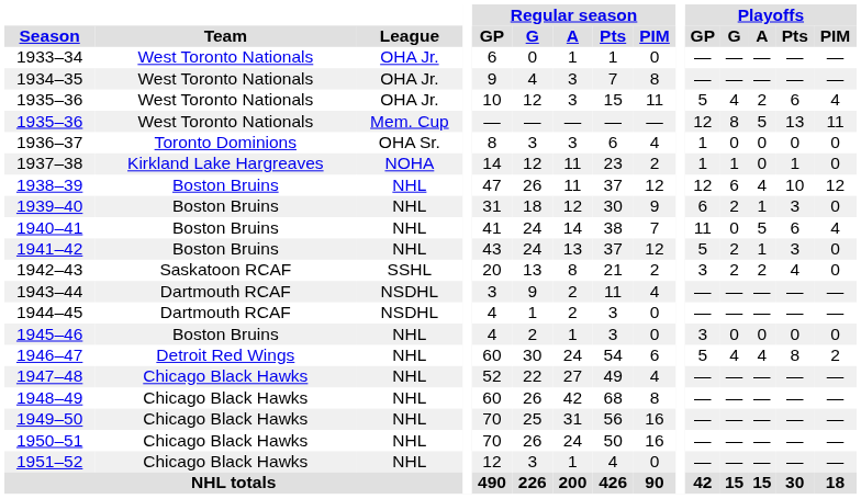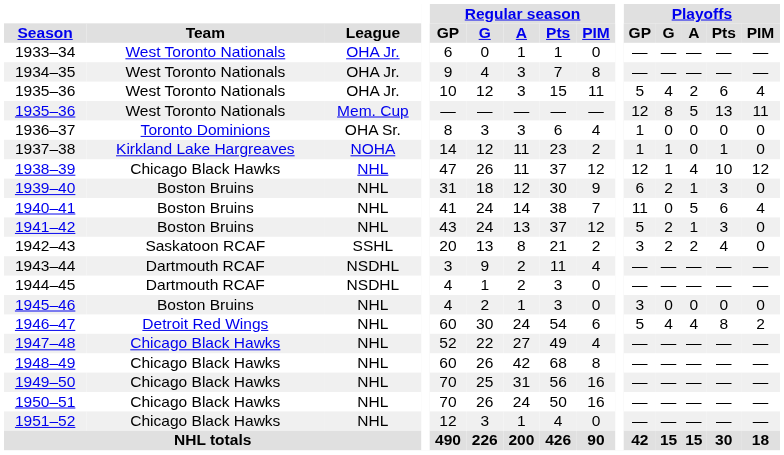1938–39 | Team: Boston Bruins -> Chicago Black Hawks
1938–39 | Playoffs / G: 6 -> 1
